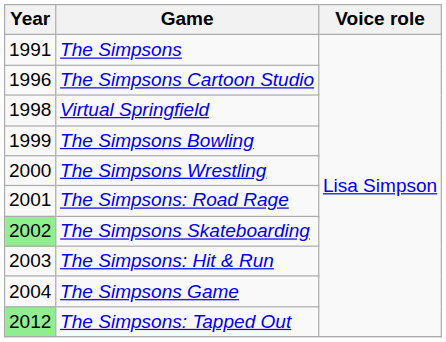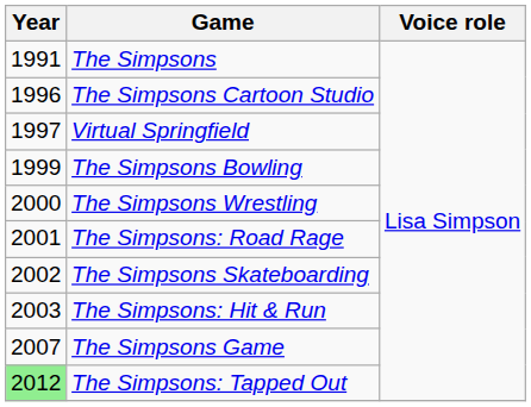Virtual Springfield | Year: 1998 -> 1997
The Simpsons Skateboarding | Year: lightgreen background -> no background
The Simpsons Game | Year: 2004 -> 2007
